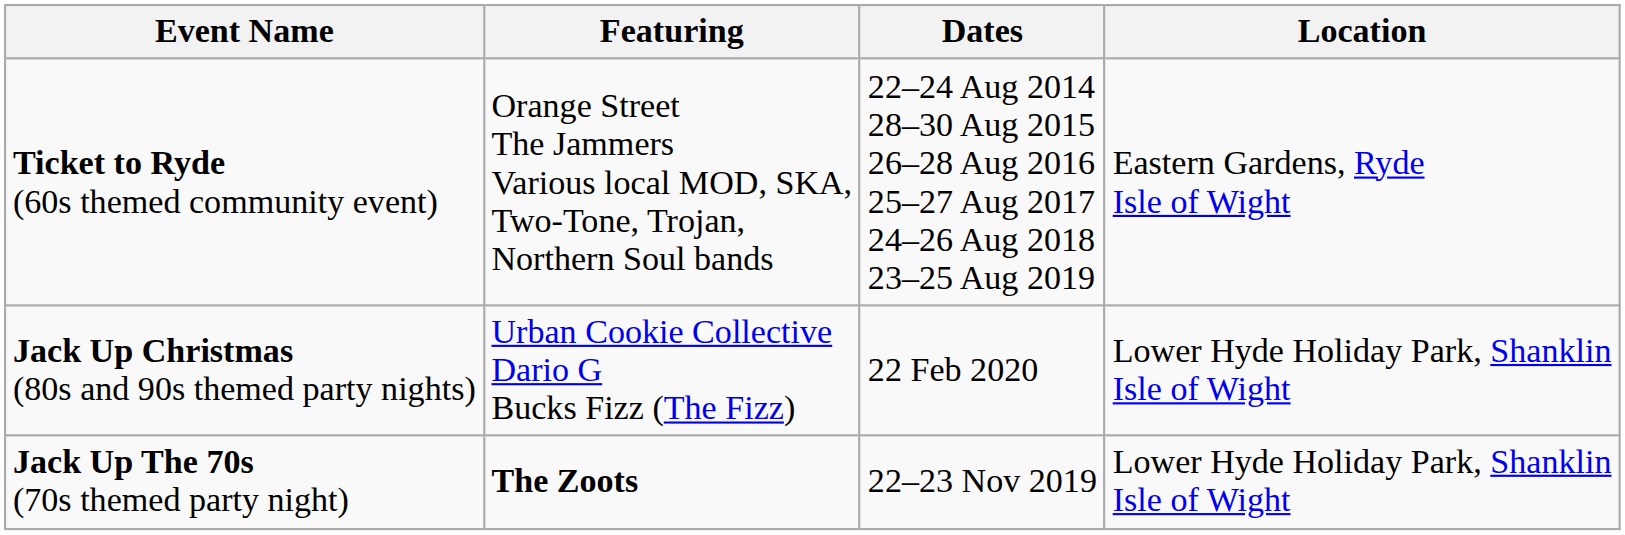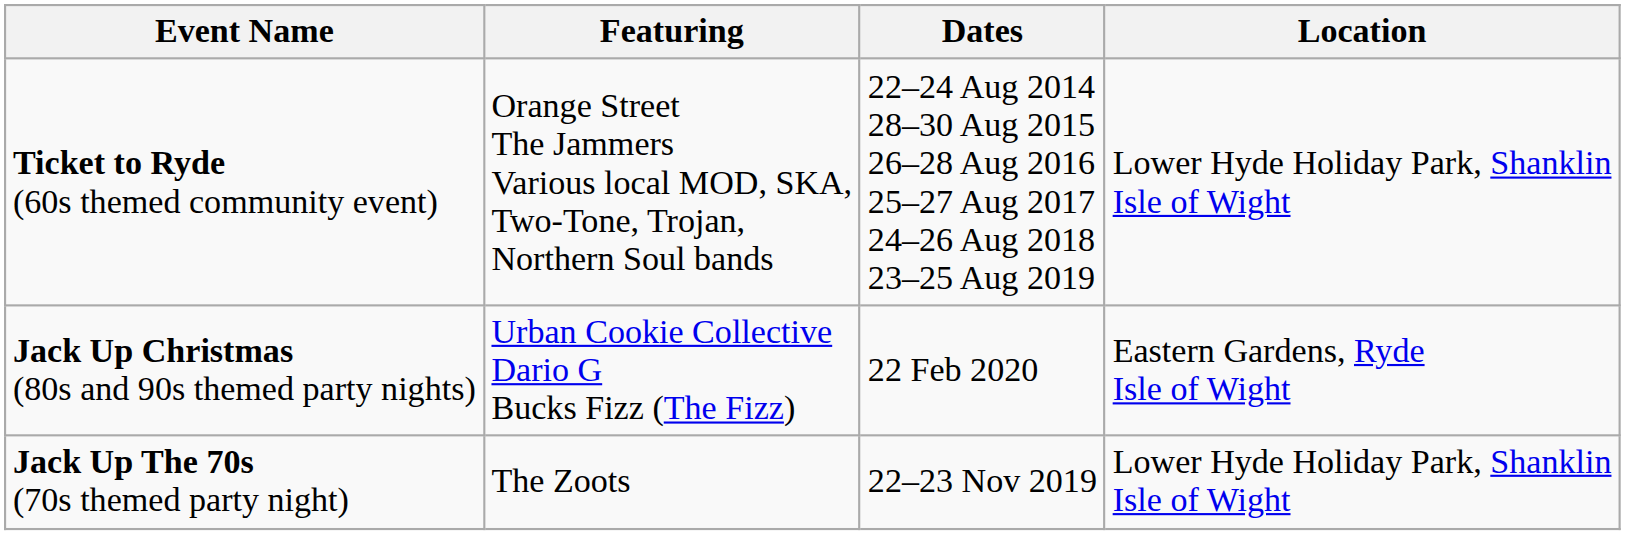Ticket to Ryde (60s themed community event) | Location: Eastern Gardens, Ryde Isle of Wight -> Lower Hyde Holiday Park, Shanklin Isle of Wight
Jack Up Christmas (80s and 90s themed party nights) | Location: Lower Hyde Holiday Park, Shanklin Isle of Wight -> Eastern Gardens, Ryde Isle of Wight
Jack Up The 70s (70s themed party night) | Featuring: bold -> normal
